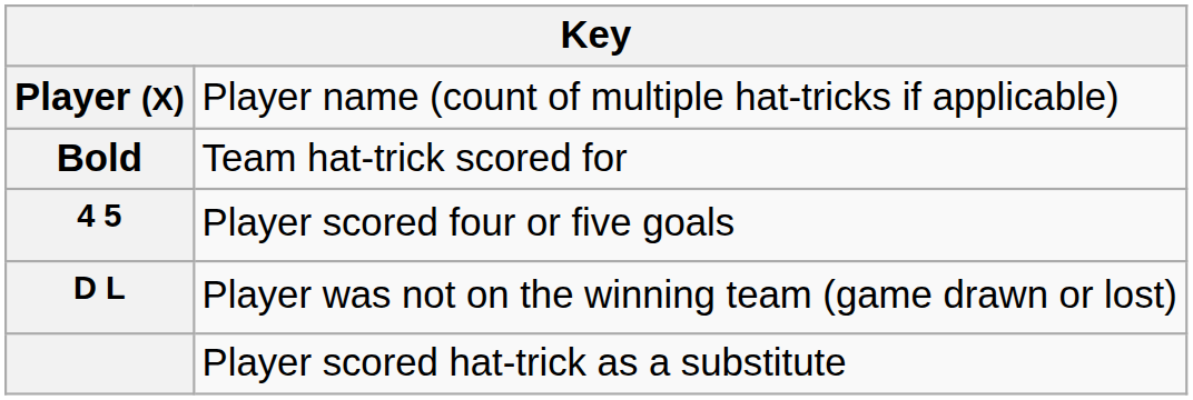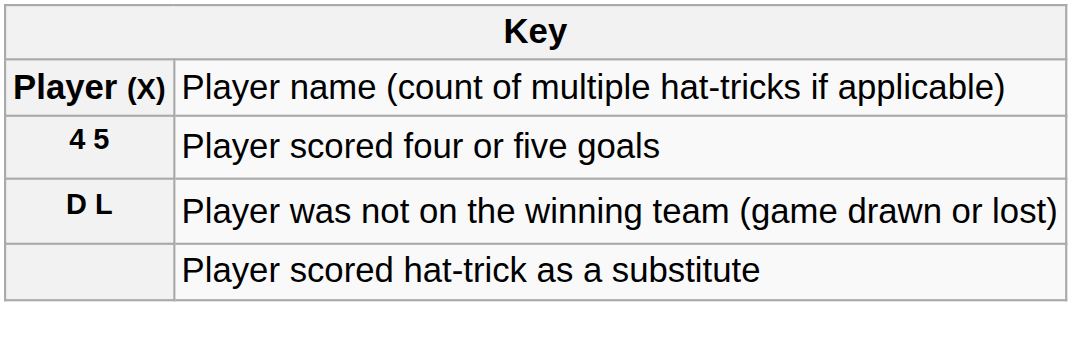- row: Bold | Team hat-trick scored for
